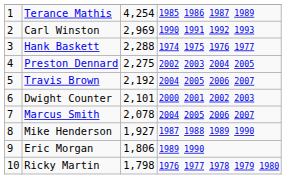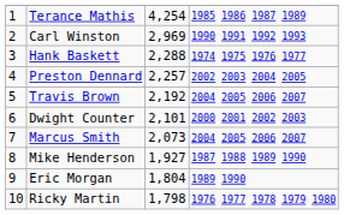Preston Dennard | column 3: 2,275 -> 2,257
Marcus Smith | column 3: 2,078 -> 2,073
Eric Morgan | column 3: 1,806 -> 1,804
